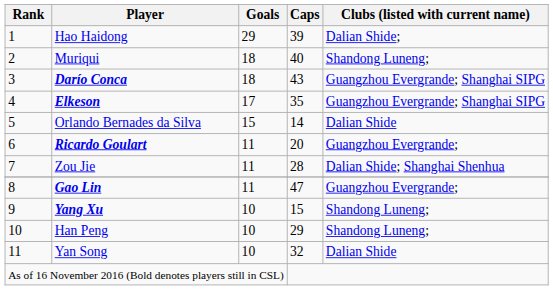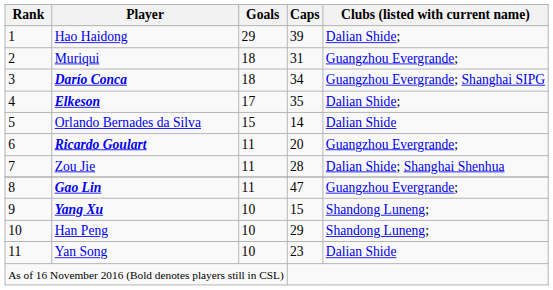Muriqui | Caps: 40 -> 31
Muriqui | Clubs (listed with current name): Shandong Luneng; -> Guangzhou Evergrande;
Darío Conca | Caps: 43 -> 34
Elkeson | Clubs (listed with current name): Guangzhou Evergrande; Shanghai SIPG -> Dalian Shide;
Yan Song | Caps: 32 -> 23
